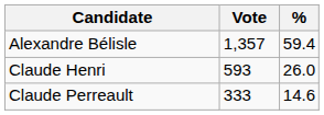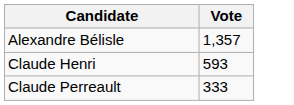- column: % | 59.4 | 26.0 | 14.6
